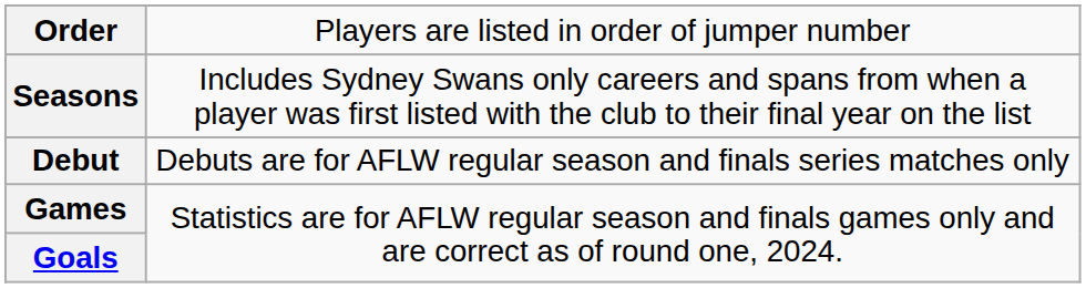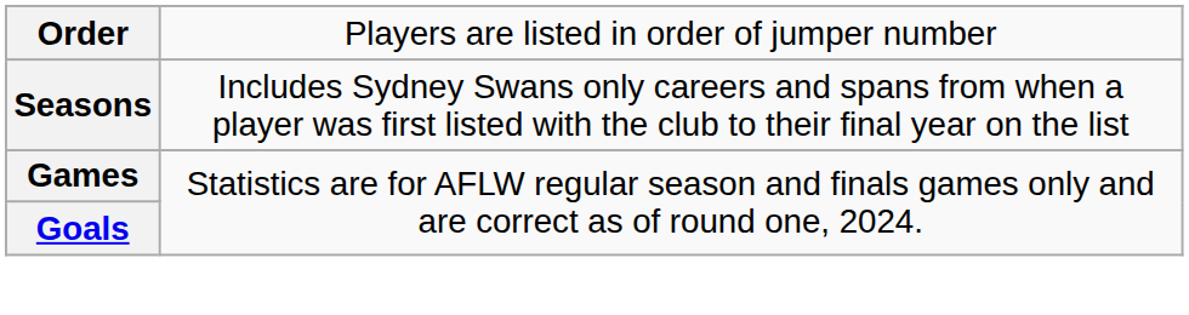- row: Debut | Debuts are for AFLW regular season and finals series matches only
